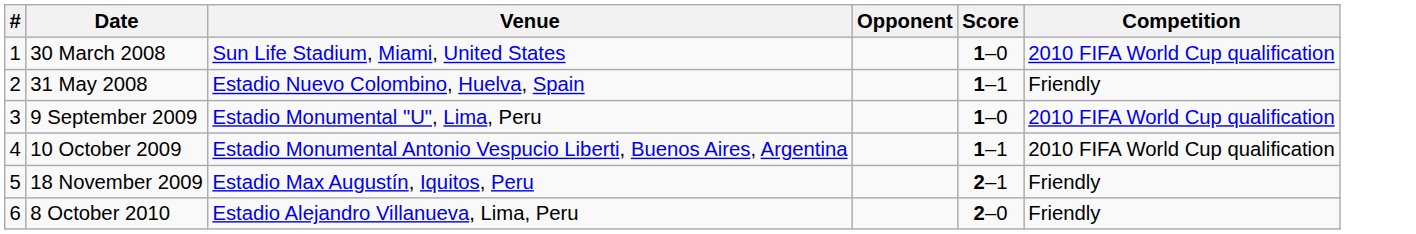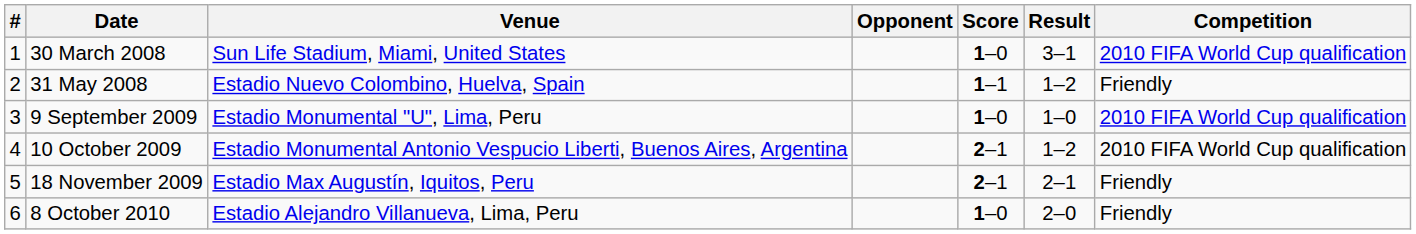+ column: Result | 3–1 | 1–2 | 1–0 | 1–2 | 2–1 | 2–0
10 October 2009 | Score: 1–1 -> 2–1
8 October 2010 | Score: 2–0 -> 1–0
